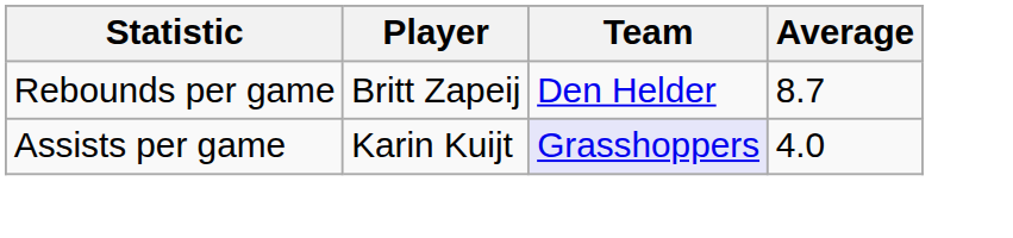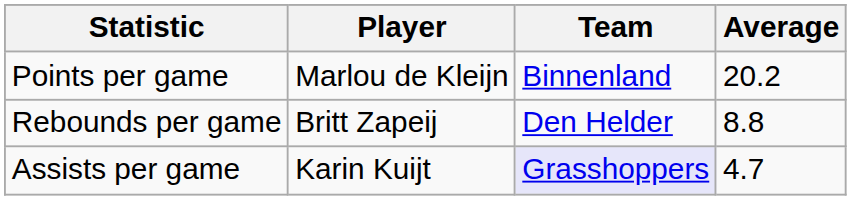+ row: Points per game | Marlou de Kleijn | Binnenland | 20.2
Rebounds per game | Average: 8.7 -> 8.8
Assists per game | Average: 4.0 -> 4.7
